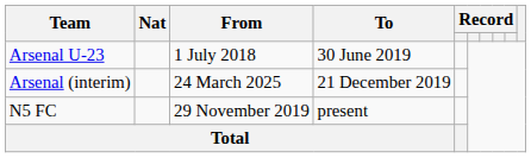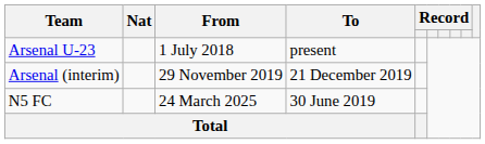Arsenal U-23 | To: 30 June 2019 -> present
Arsenal (interim) | From: 24 March 2025 -> 29 November 2019
N5 FC | From: 29 November 2019 -> 24 March 2025
N5 FC | To: present -> 30 June 2019
